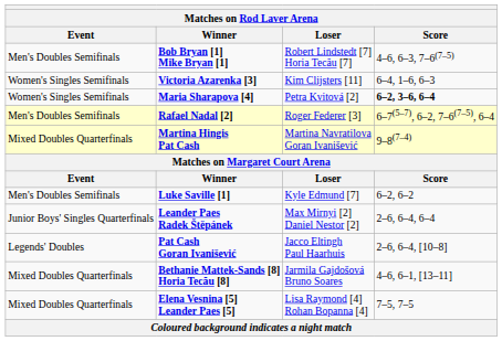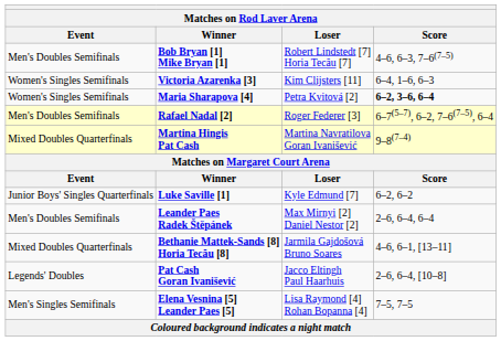Luke Saville [1] | Event: Men's Doubles Semifinals -> Junior Boys' Singles Quarterfinals
Leander Paes Radek Štěpánek | Event: Junior Boys' Singles Quarterfinals -> Men's Doubles Semifinals
rows swapped: Pat Cash Goran Ivanišević <-> Bethanie Mattek-Sands [8] Horia Tecău [8]
Elena Vesnina [5] Leander Paes [5] | Event: Mixed Doubles Quarterfinals -> Men's Singles Semifinals
